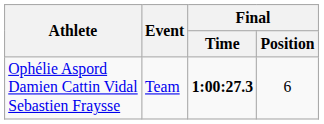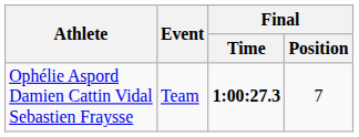Ophélie Aspord Damien Cattin Vidal Sebastien Fraysse | Final / Position: 6 -> 7
